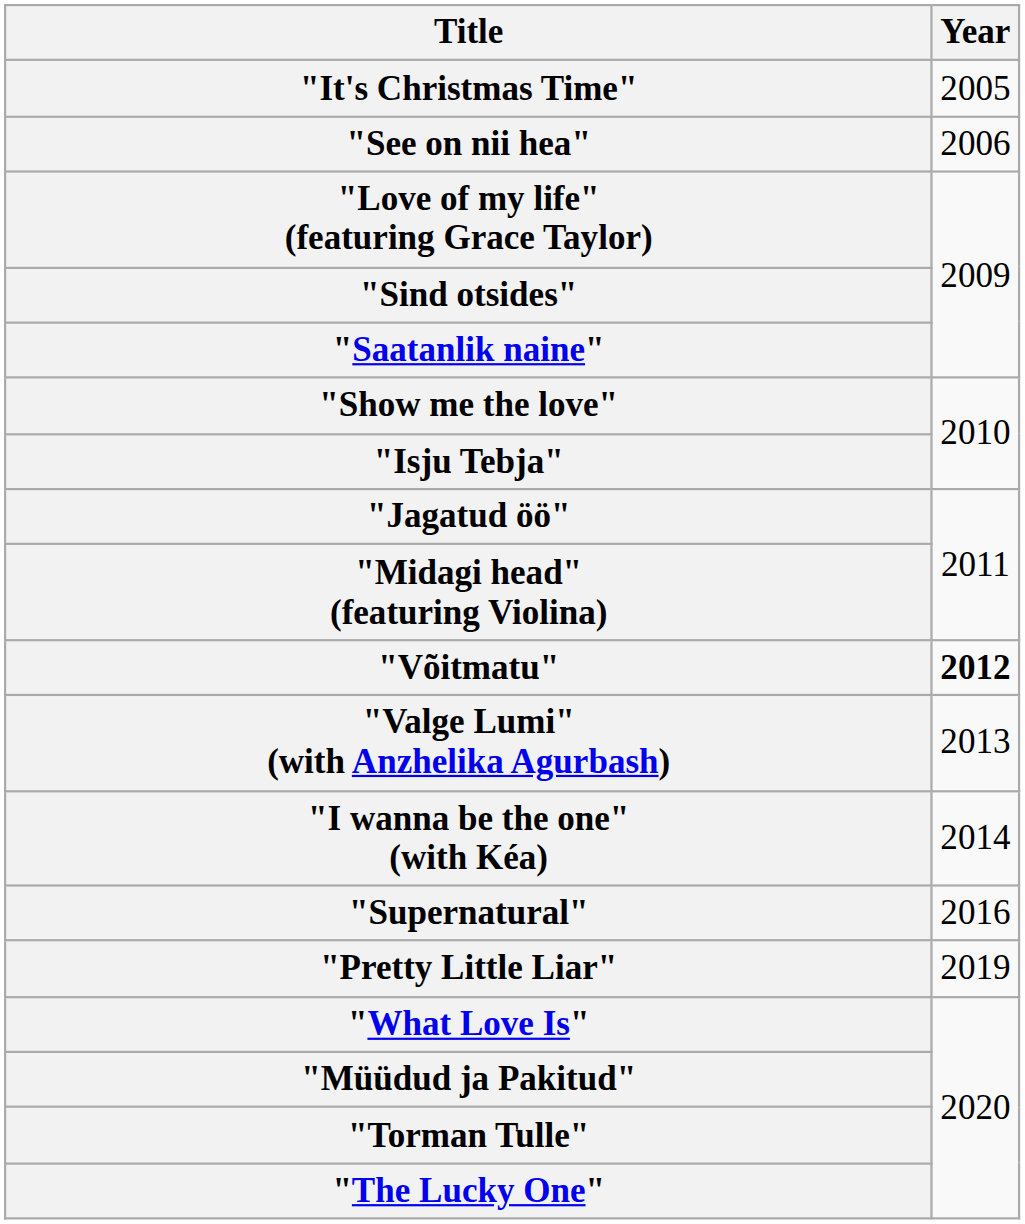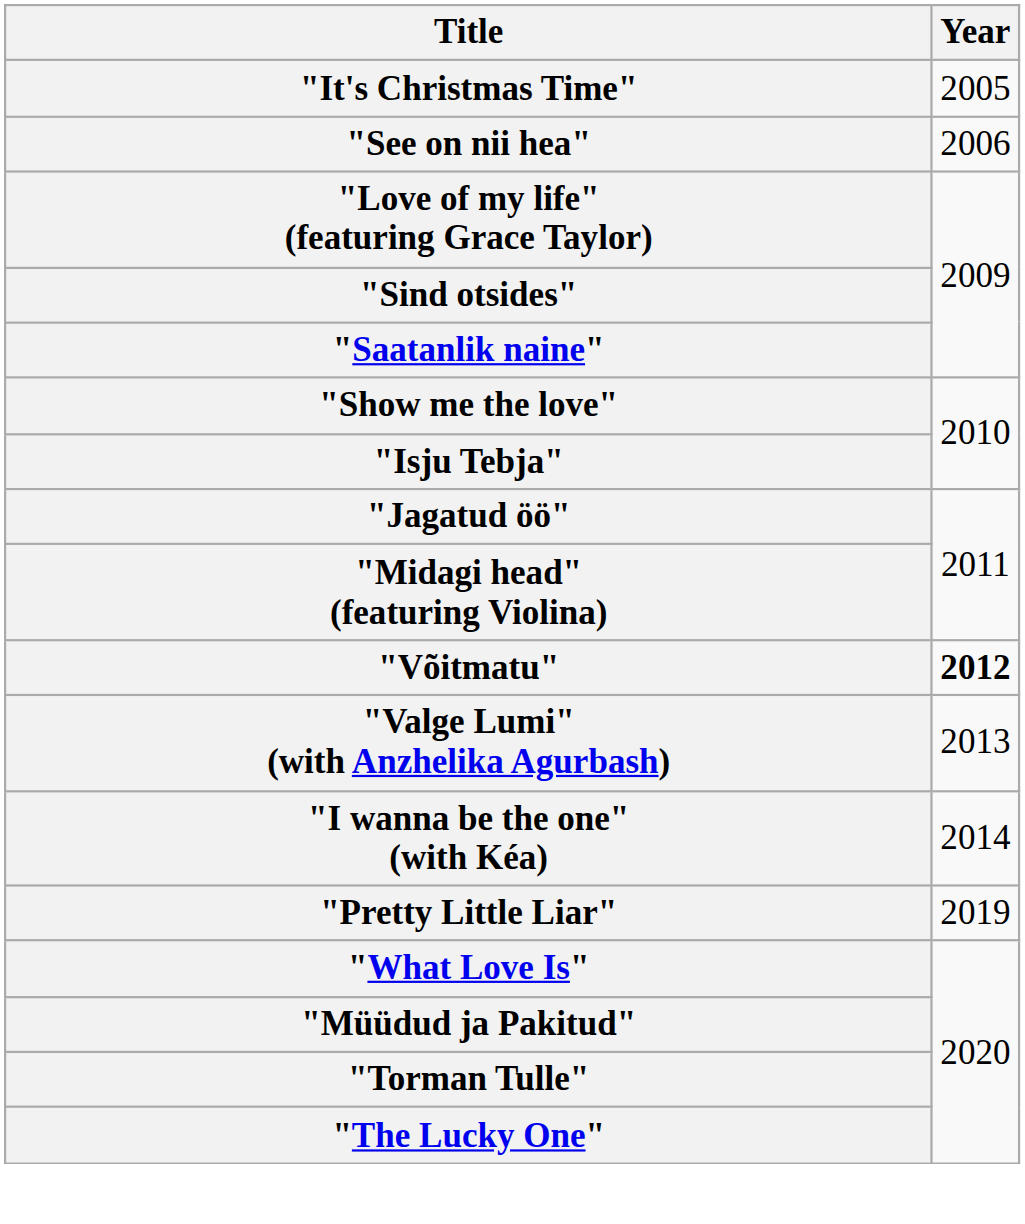- row: "Supernatural" | 2016
